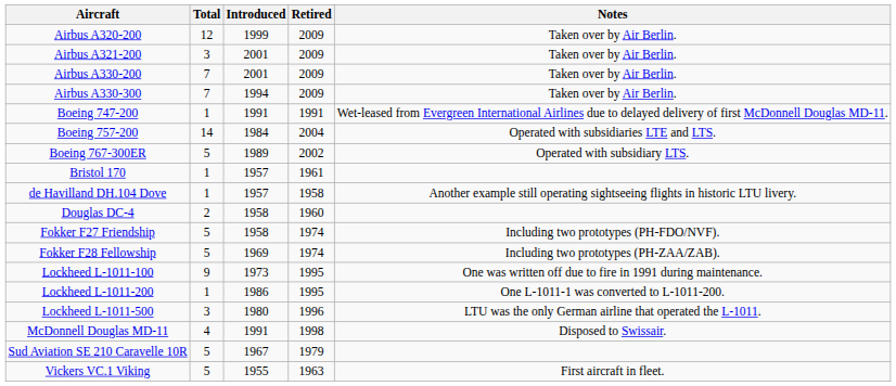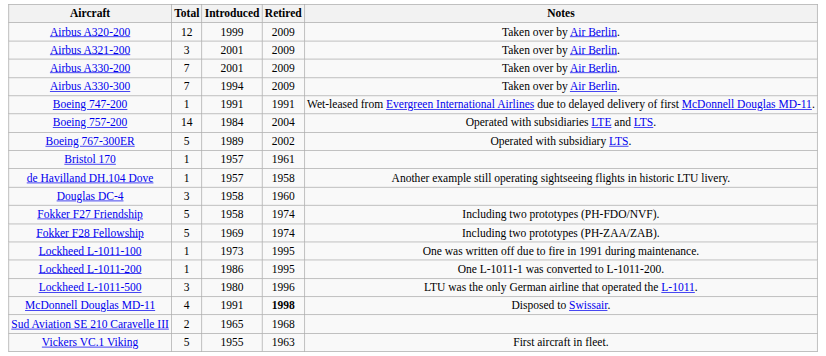Douglas DC-4 | Total: 2 -> 3
Lockheed L-1011-100 | Total: 9 -> 1
McDonnell Douglas MD-11 | Retired: normal -> bold
- row: Sud Aviation SE 210 Caravelle 10R | 5 | 1967 | 1979
+ row: Sud Aviation SE 210 Caravelle III | 2 | 1965 | 1968
